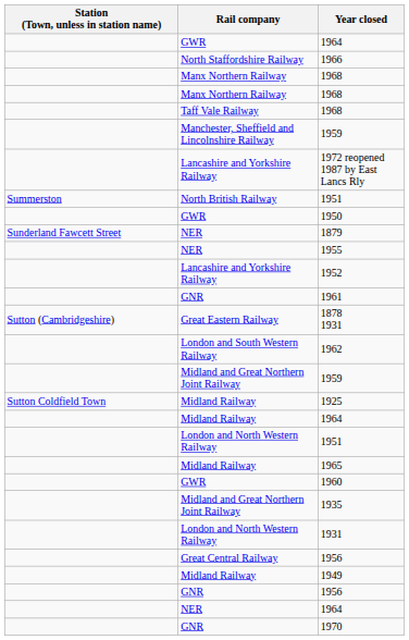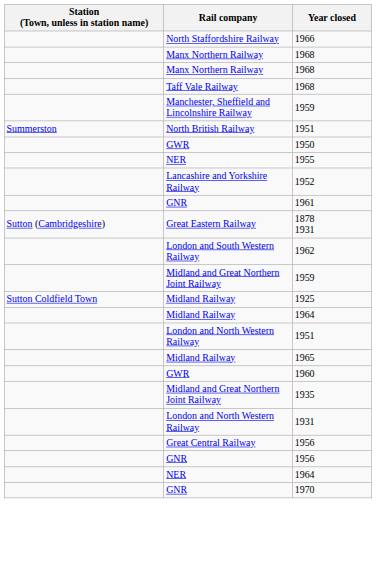- row: GWR | 1964
- row: Lancashire and Yorkshire Railway | 1972 reopened 1987 by East Lancs Rly
- row: Sunderland Fawcett Street | NER | 1879
- row: Midland Railway | 1949
